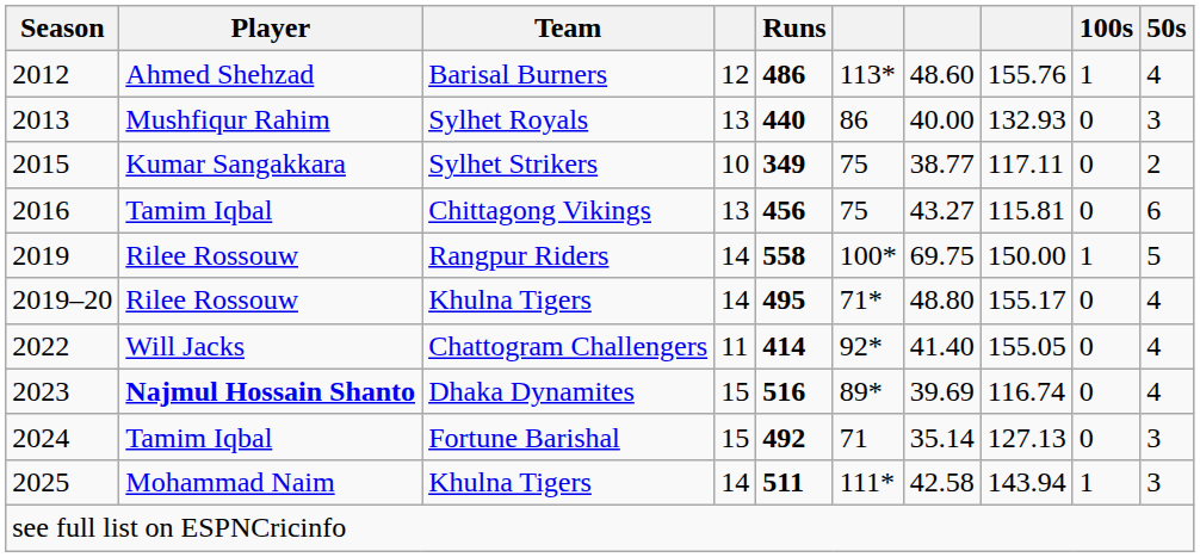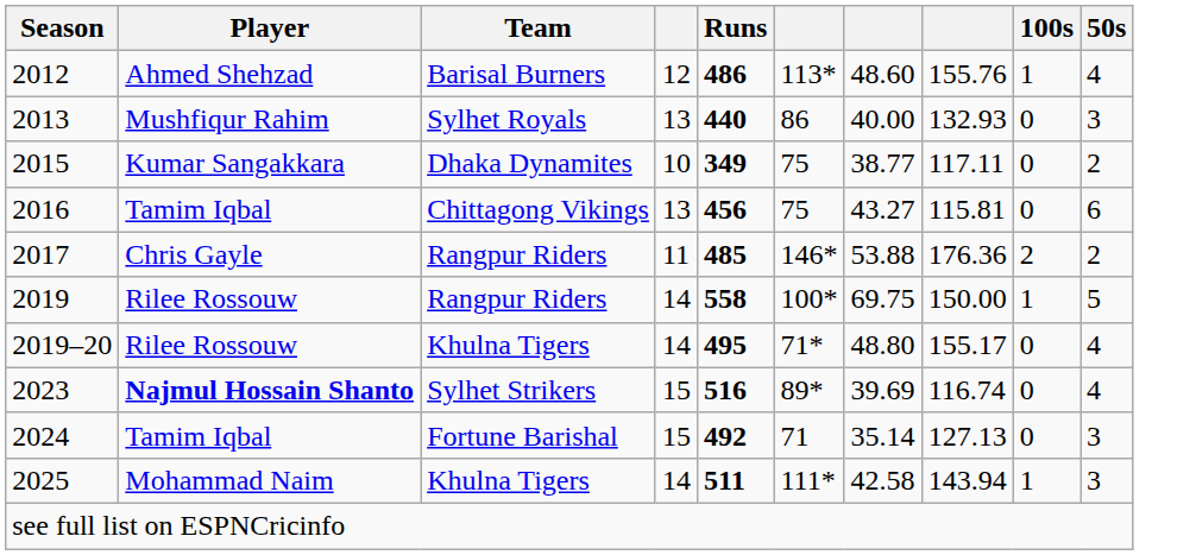2015 | Team: Sylhet Strikers -> Dhaka Dynamites
+ row: 2017 | Chris Gayle | Rangpur Riders | 11 | 485 | 146* | 53.88 | 176.36 | 2 | 2
- row: 2022 | Will Jacks | Chattogram Challengers | 11 | 414 | 92* | 41.40 | 155.05 | 0 | 4
2023 | Team: Dhaka Dynamites -> Sylhet Strikers
